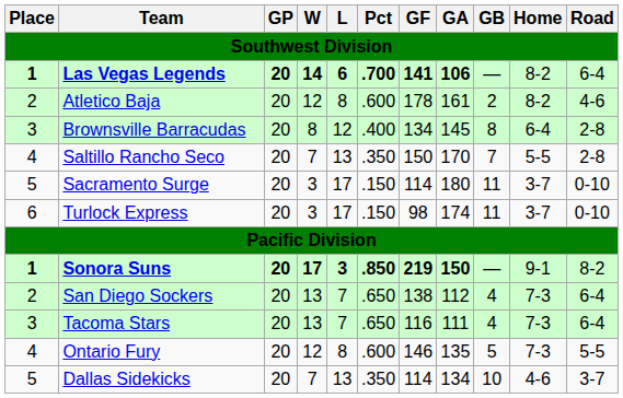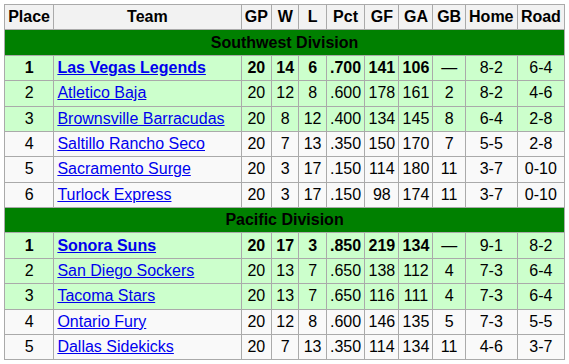Sonora Suns | GA: 150 -> 134
Dallas Sidekicks | GB: 10 -> 11
